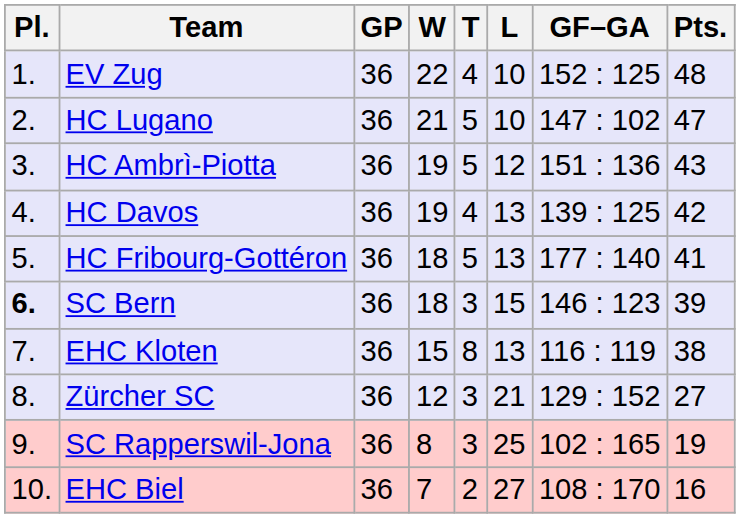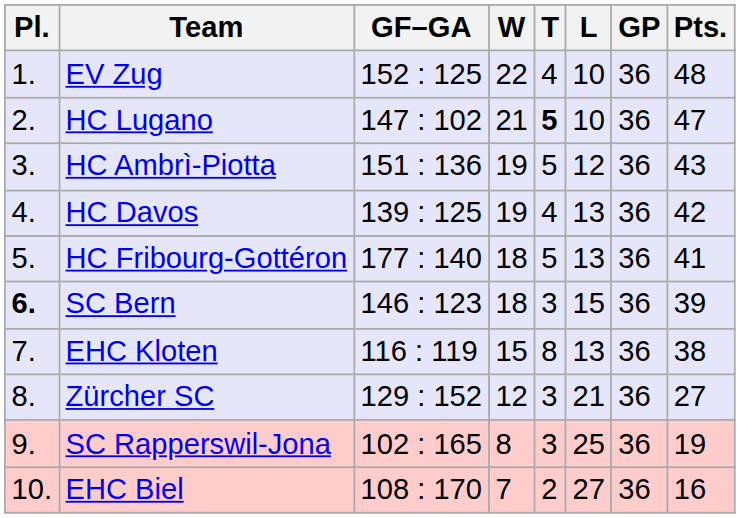columns swapped: GP <-> GF–GA
HC Lugano | T: normal -> bold
